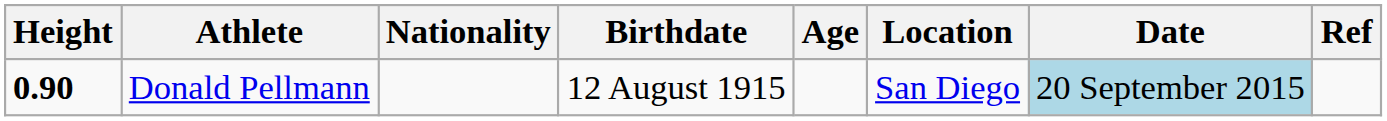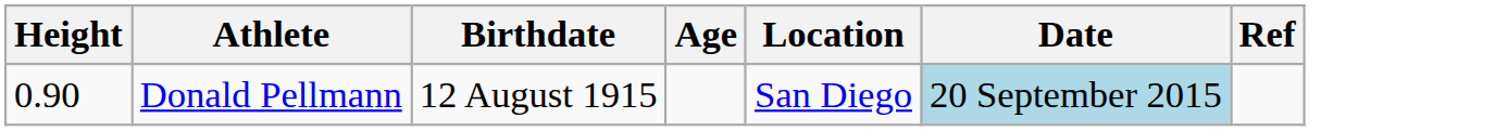- column: Nationality
Donald Pellmann | Height: bold -> normal
